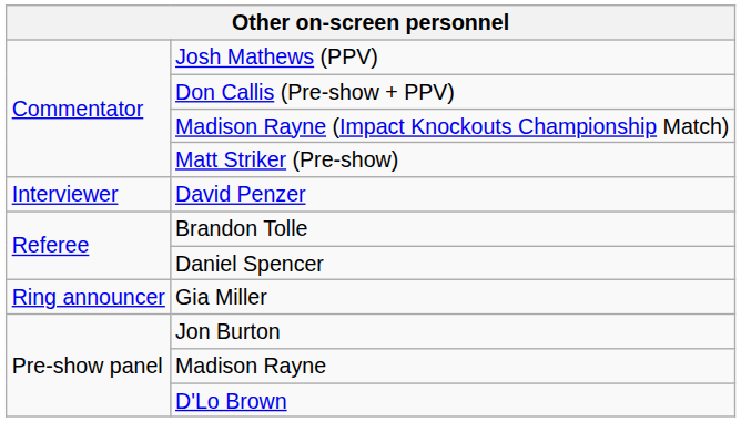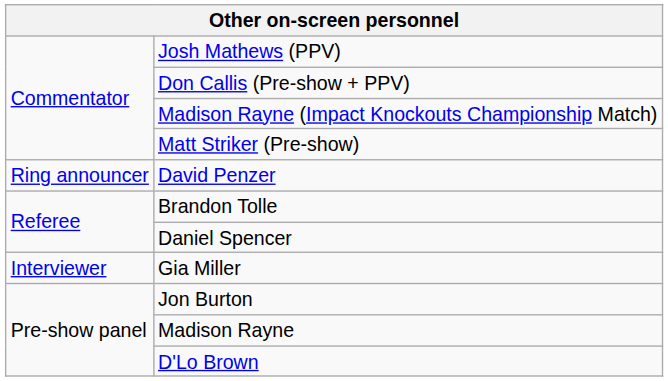David Penzer | column 1: Interviewer -> Ring announcer
Gia Miller | column 1: Ring announcer -> Interviewer
